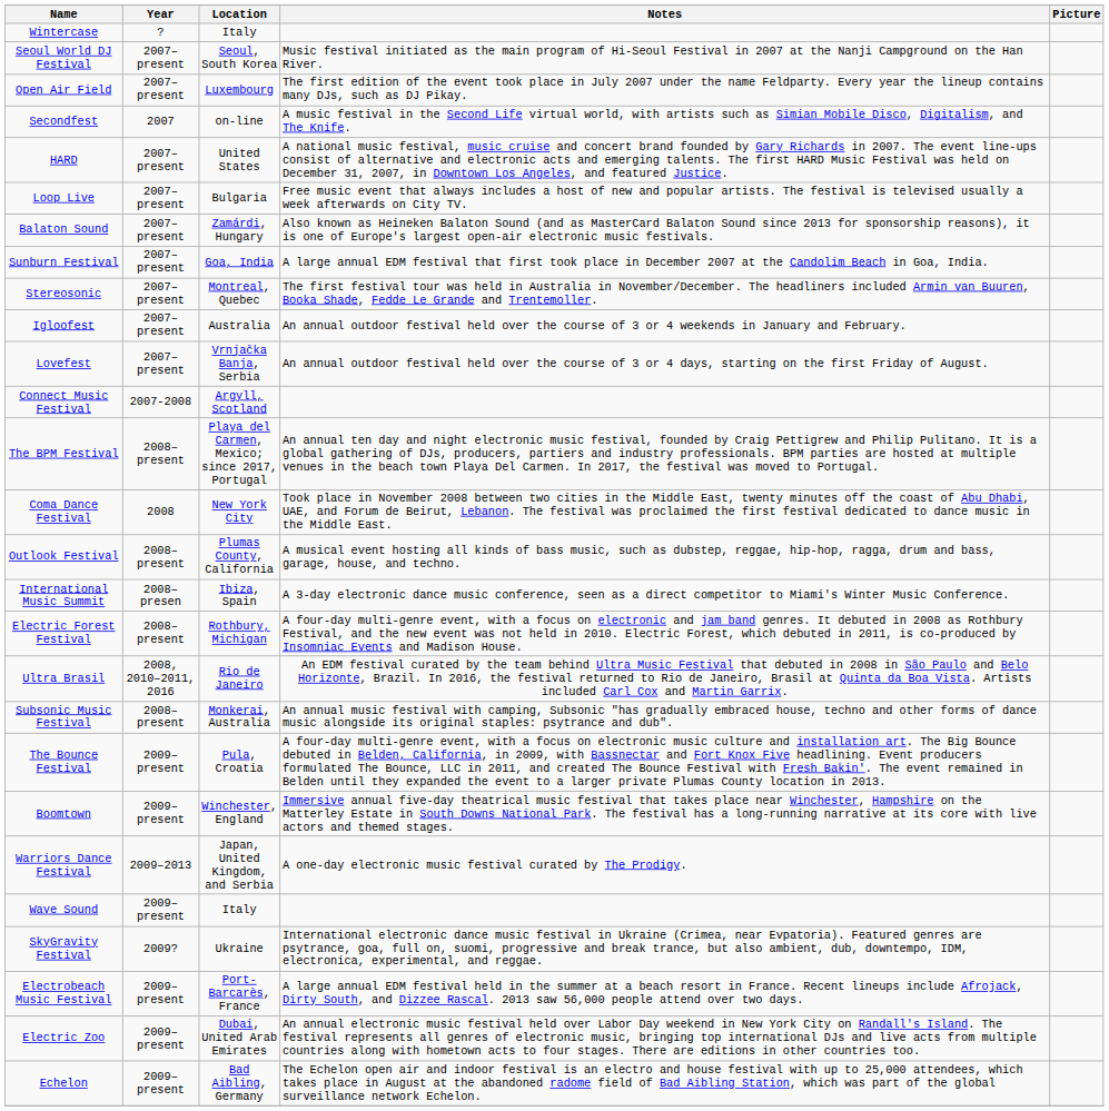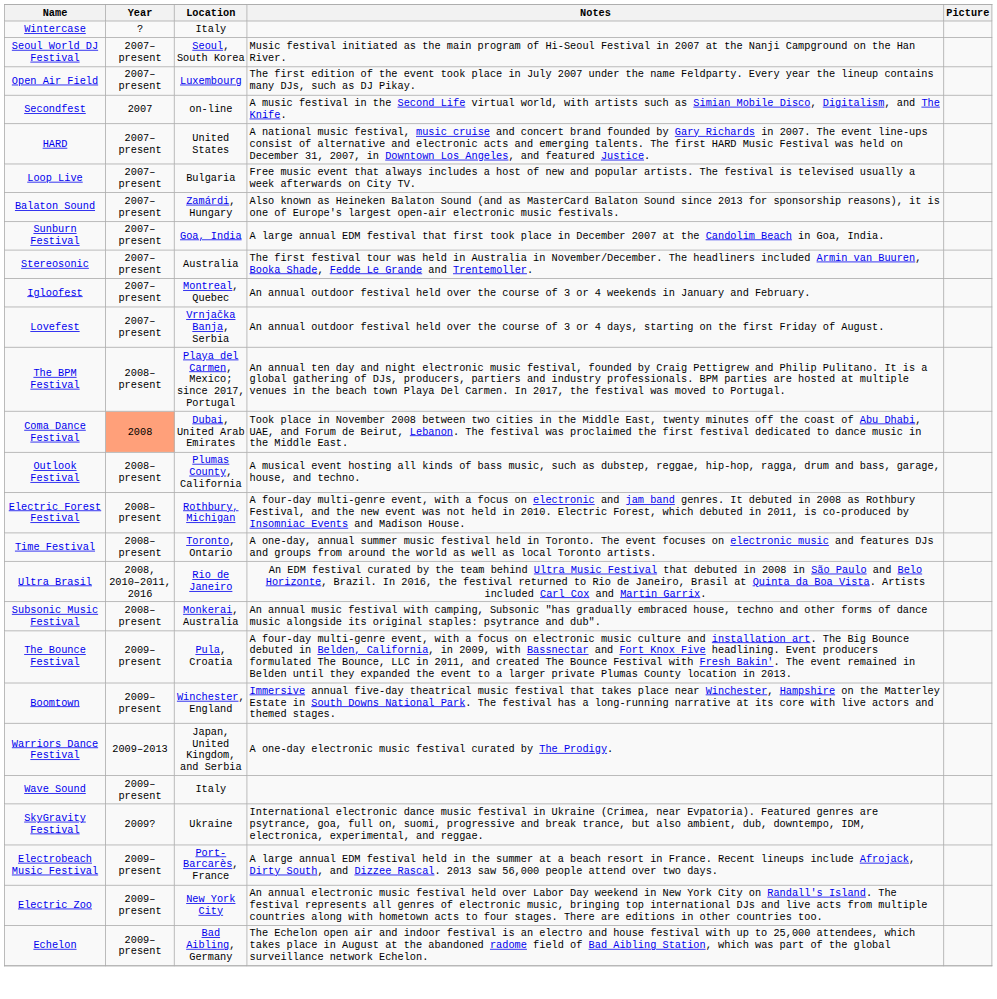Stereosonic | Location: Montreal, Quebec -> Australia
Igloofest | Location: Australia -> Montreal, Quebec
- row: Connect Music Festival | 2007-2008 | Argyll, Scotland
Coma Dance Festival | Year: no background -> lightsalmon background
Coma Dance Festival | Location: New York City -> Dubai, United Arab Emirates
- row: International Music Summit | 2008–presen | Ibiza, Spain | A 3-day electronic dance music conference, seen as a direct competitor to Miami's Winter Music Conference.
+ row: Time Festival | 2008–present | Toronto, Ontario | A one-day, annual summer music festival held in Toronto. The event focuses on electronic music and features DJs and groups from around the world as well as local Toronto artists.
Electric Zoo | Location: Dubai, United Arab Emirates -> New York City
